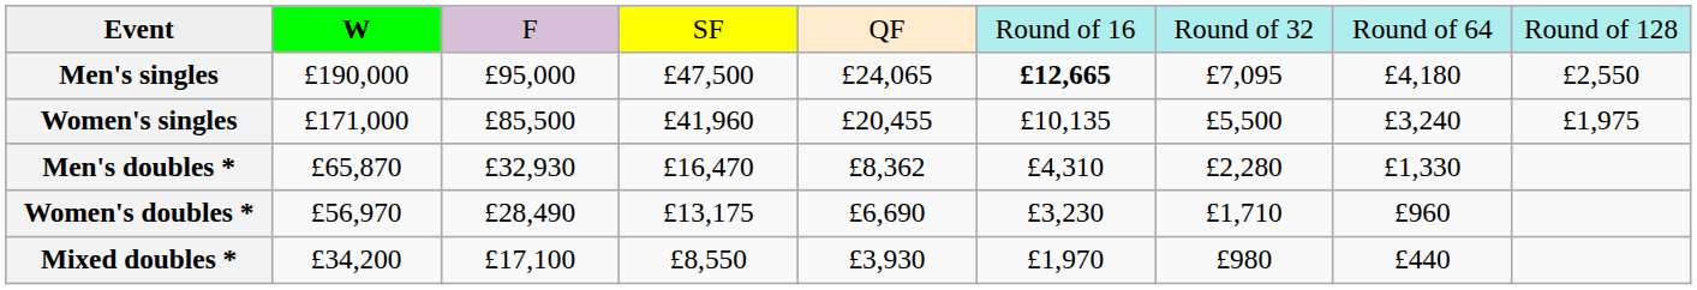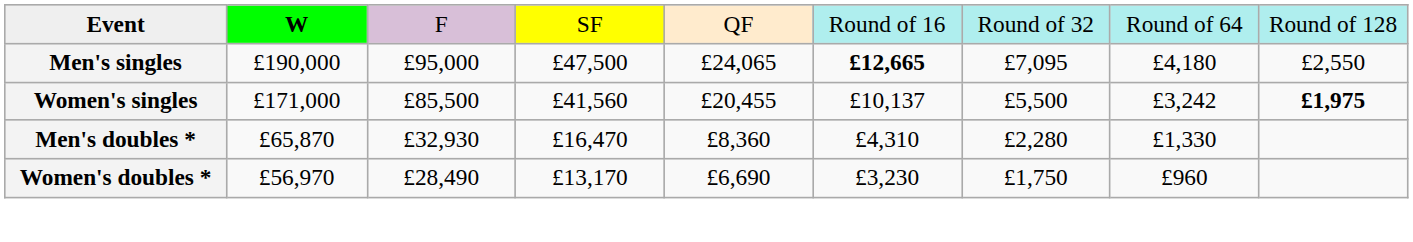Women's singles | column 4: £41,960 -> £41,560
Women's singles | column 6: £10,135 -> £10,137
Women's singles | column 8: £3,240 -> £3,242
Women's singles | column 9: normal -> bold
Men's doubles * | column 5: £8,362 -> £8,360
Women's doubles * | column 4: £13,175 -> £13,170
Women's doubles * | column 7: £1,710 -> £1,750
- row: Mixed doubles * | £34,200 | £17,100 | £8,550 | £3,930 | £1,970 | £980 | £440
